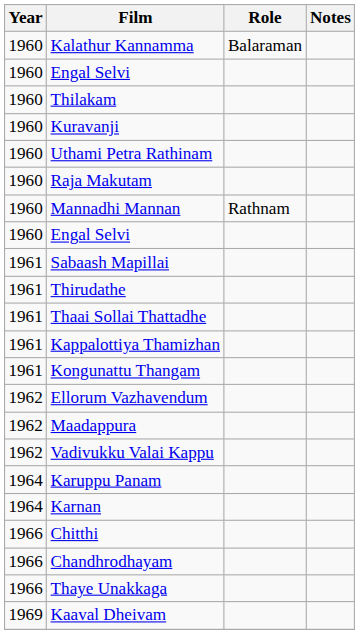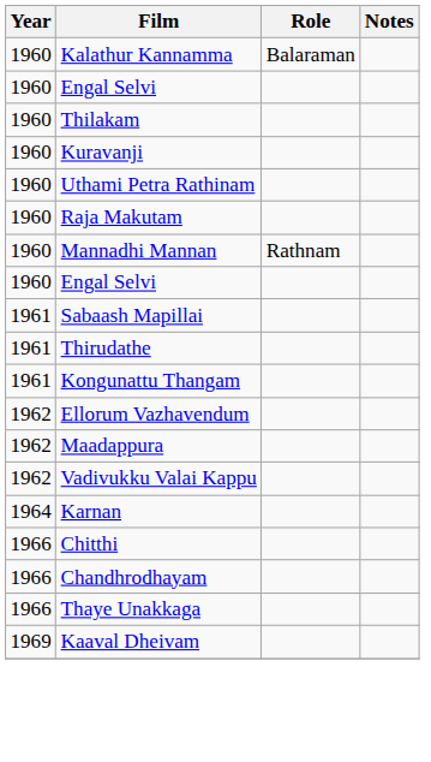- row: 1961 | Thaai Sollai Thattadhe
- row: 1961 | Kappalottiya Thamizhan
- row: 1964 | Karuppu Panam
